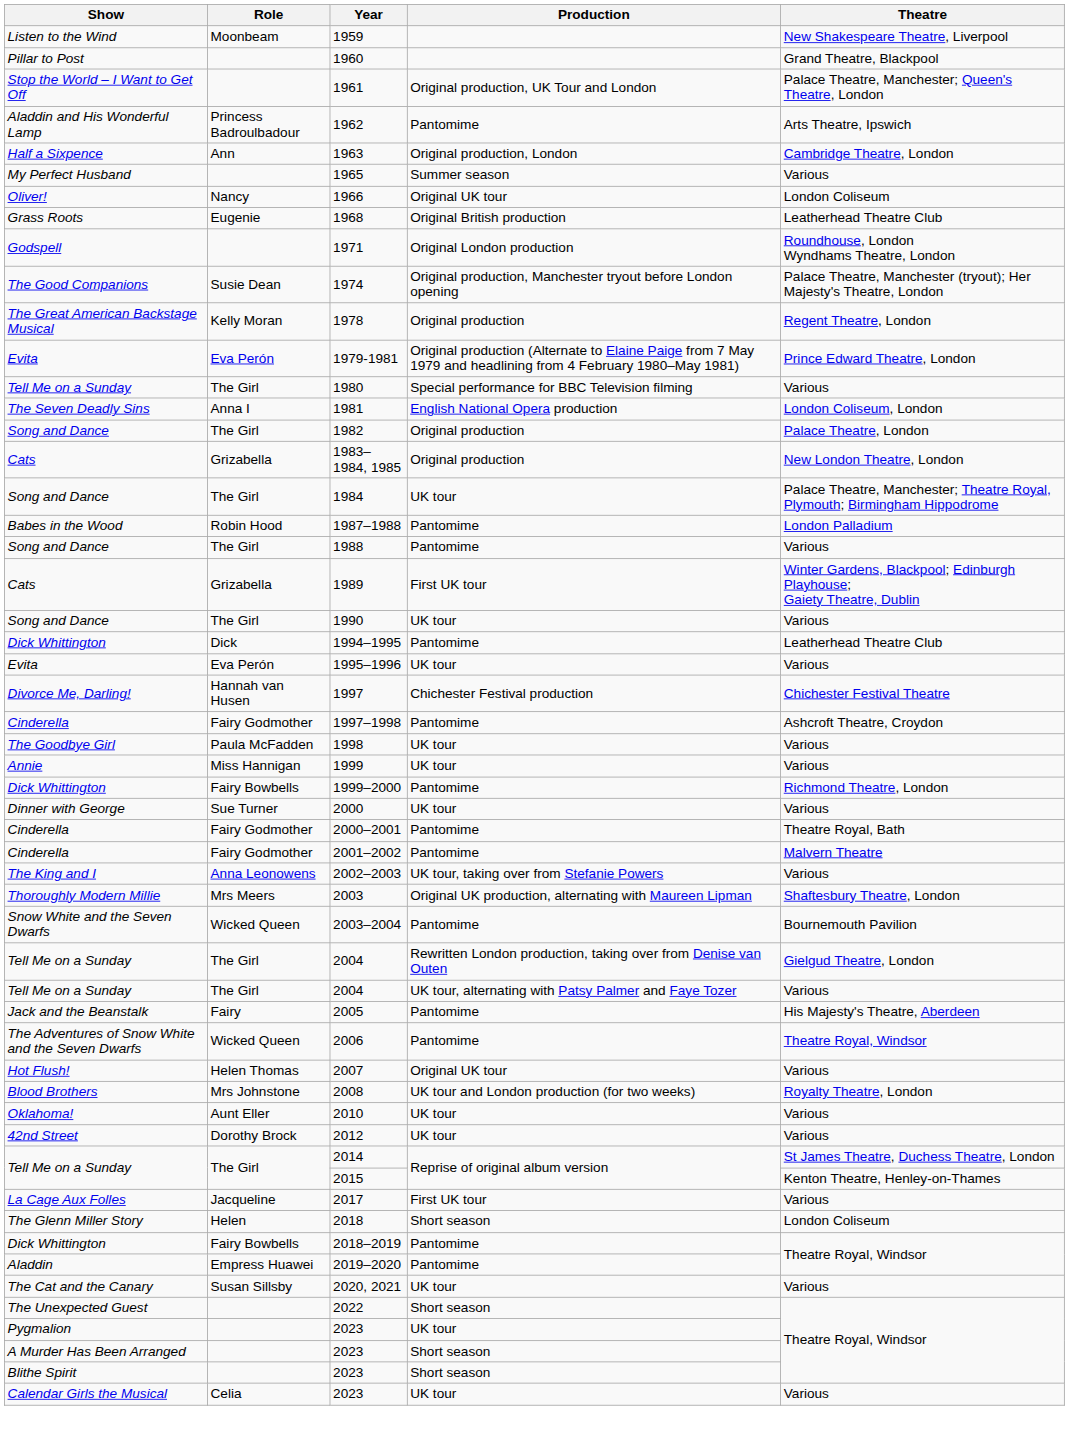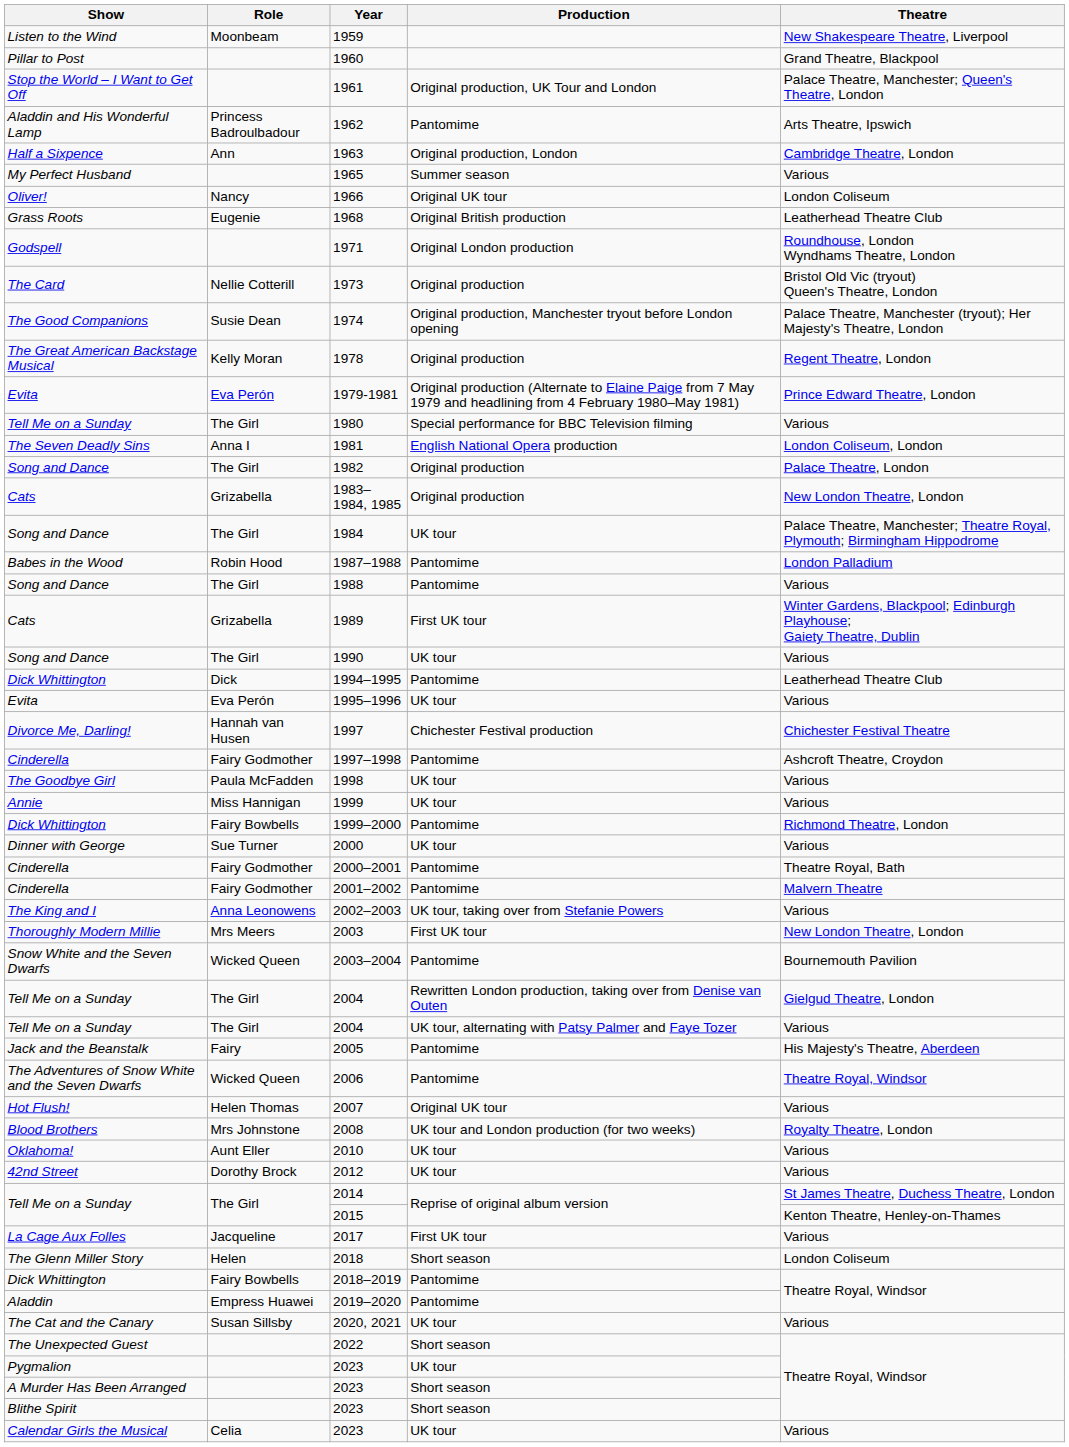+ row: The Card | Nellie Cotterill | 1973 | Original production | Bristol Old Vic (tryout) Queen's Theatre, London
2003 | Production: Original UK production, alternating with Maureen Lipman -> First UK tour
2003 | Theatre: Shaftesbury Theatre, London -> New London Theatre, London
